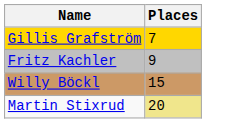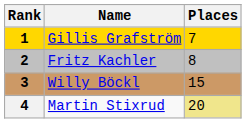+ column: Rank | 1 | 2 | 3 | 4
Fritz Kachler | Places: 9 -> 8
